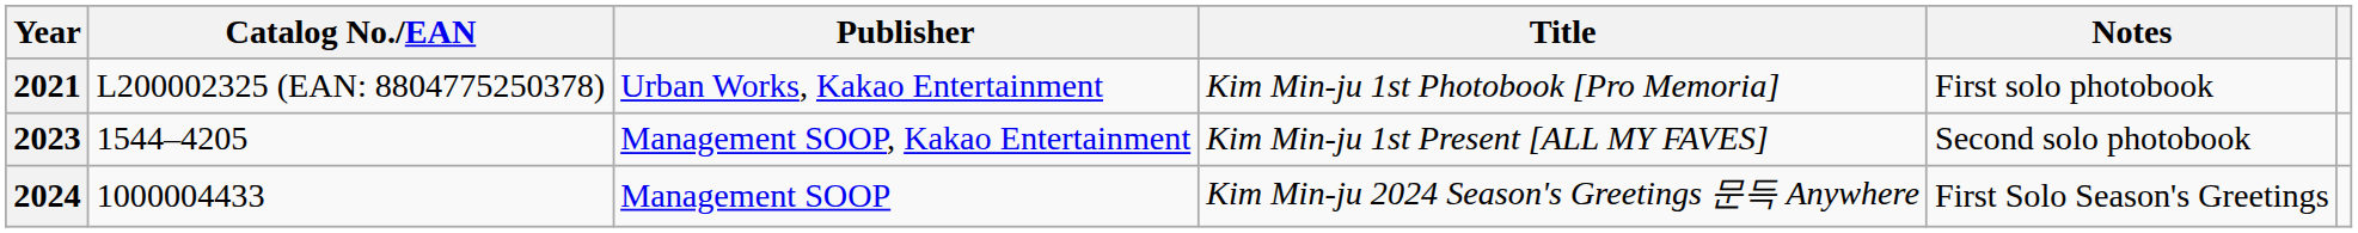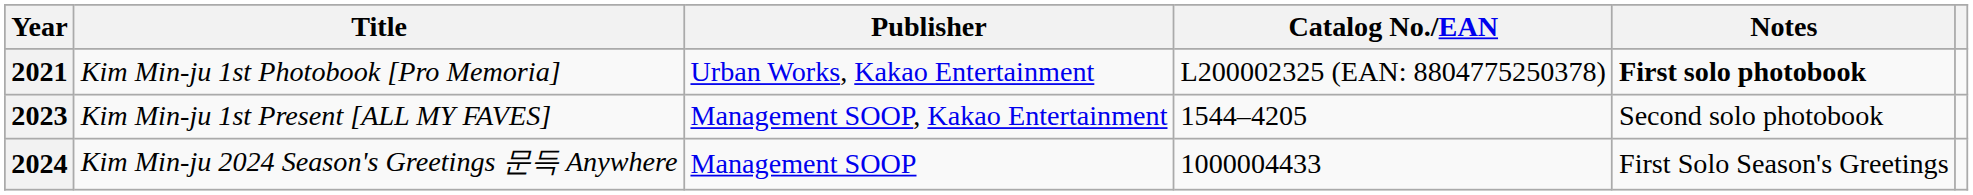columns swapped: Title <-> Catalog No./EAN
2021 | Notes: normal -> bold
